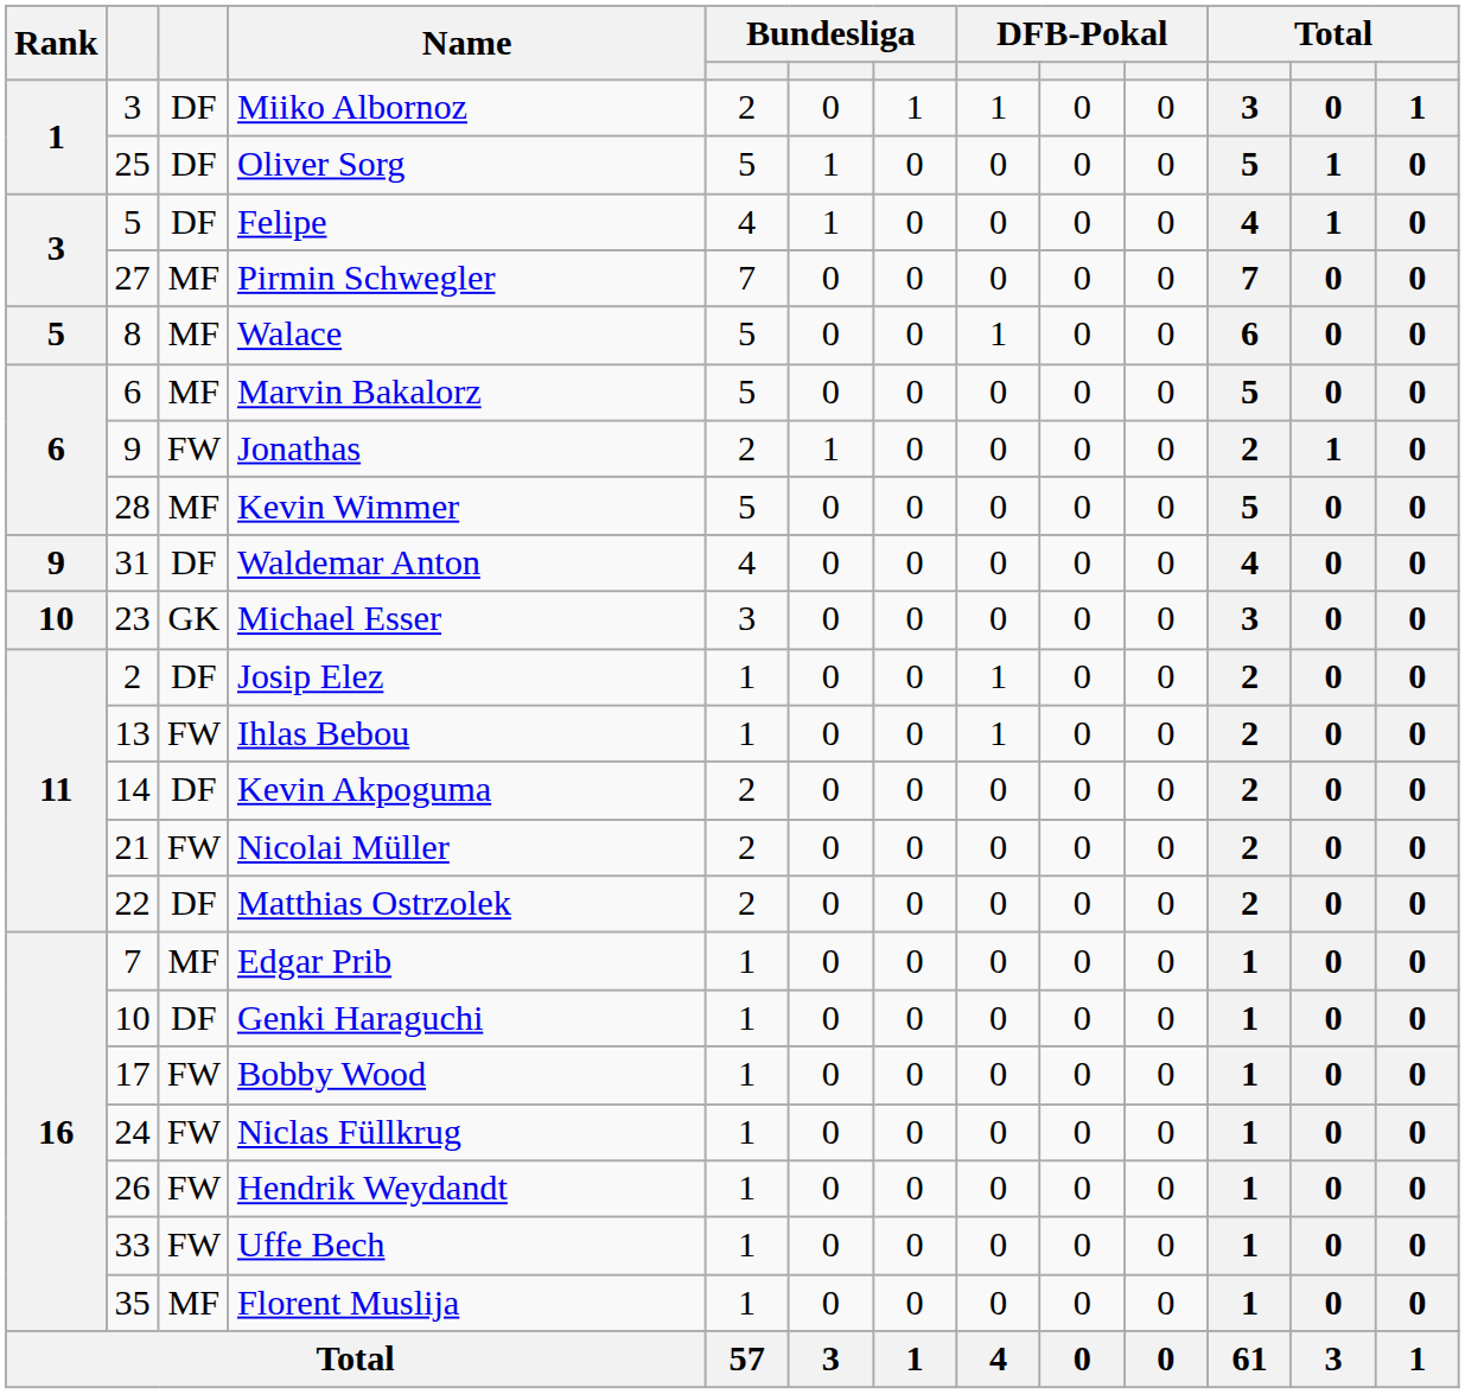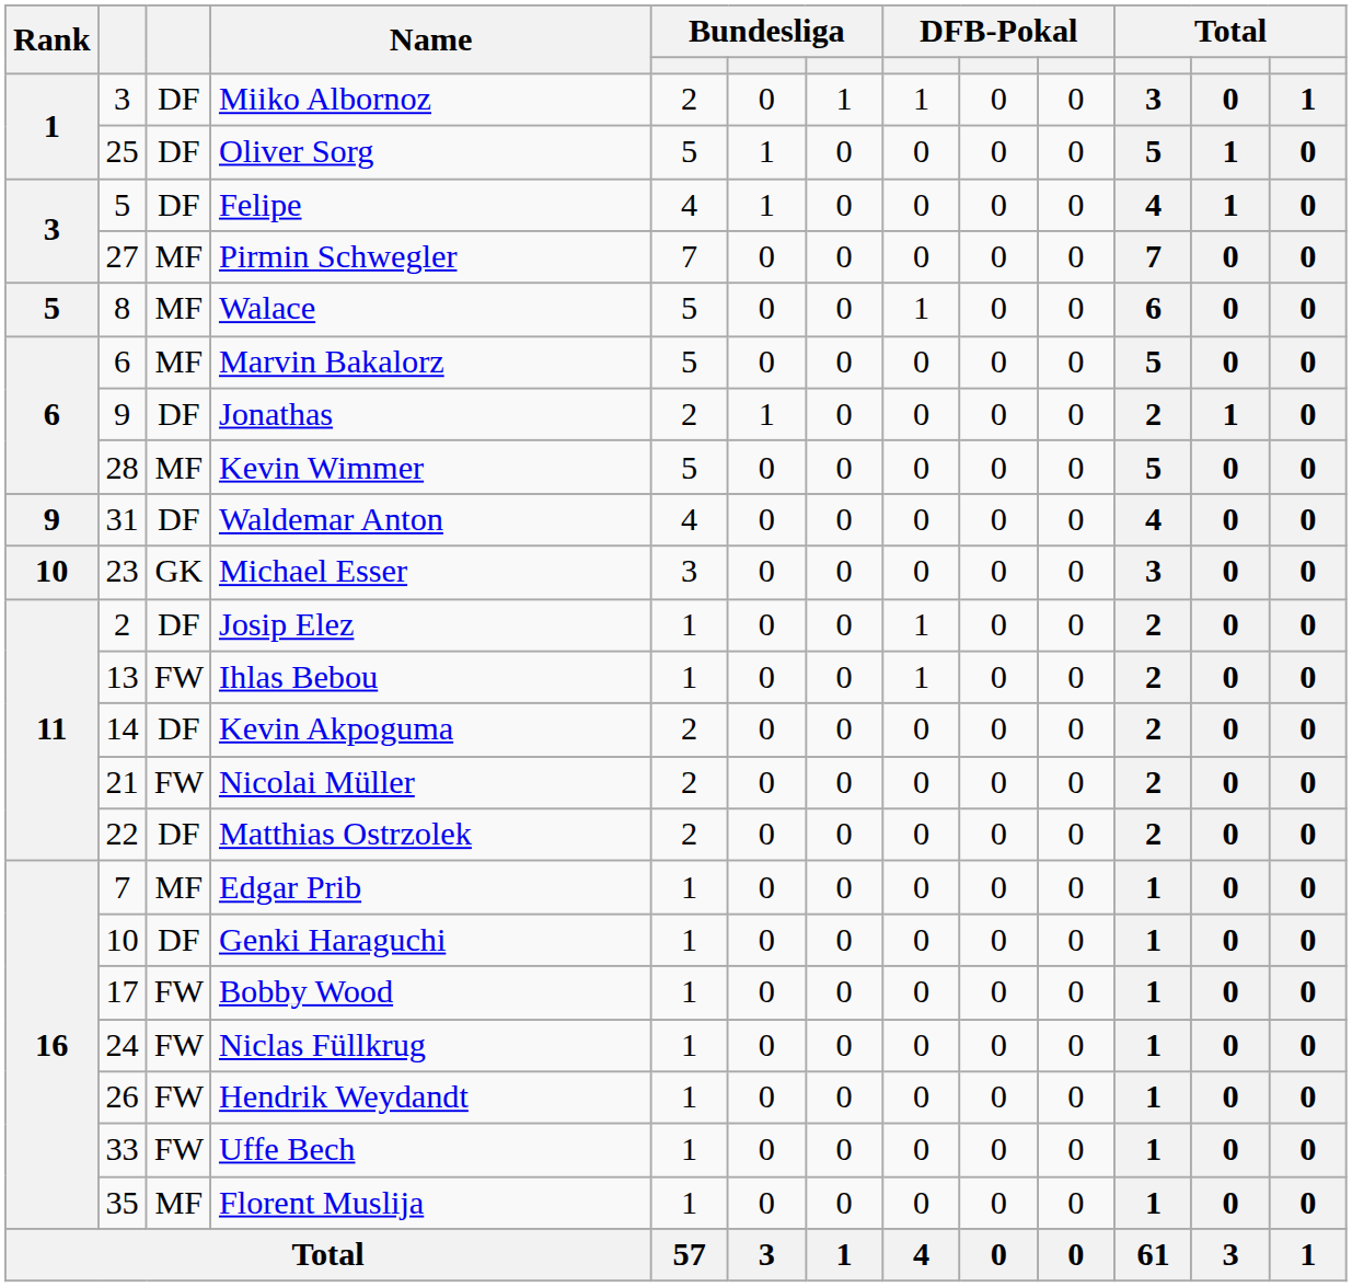Jonathas | column 3: FW -> DF
